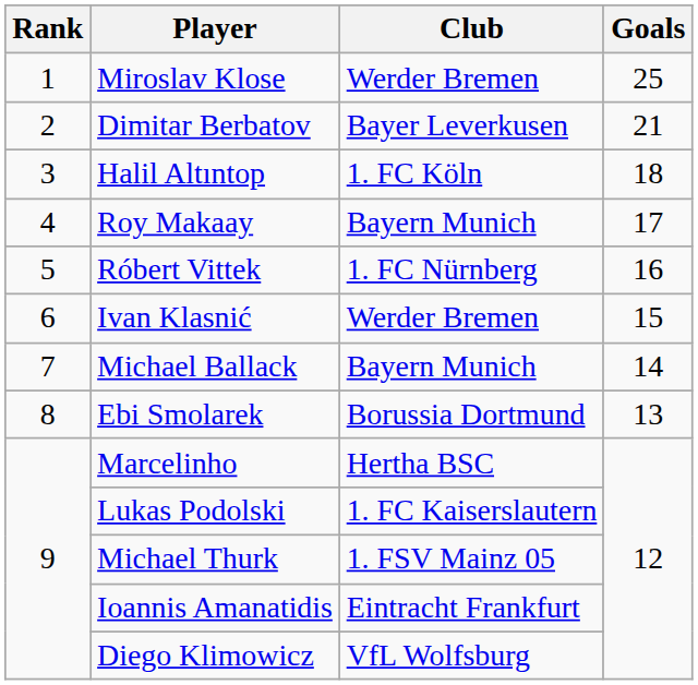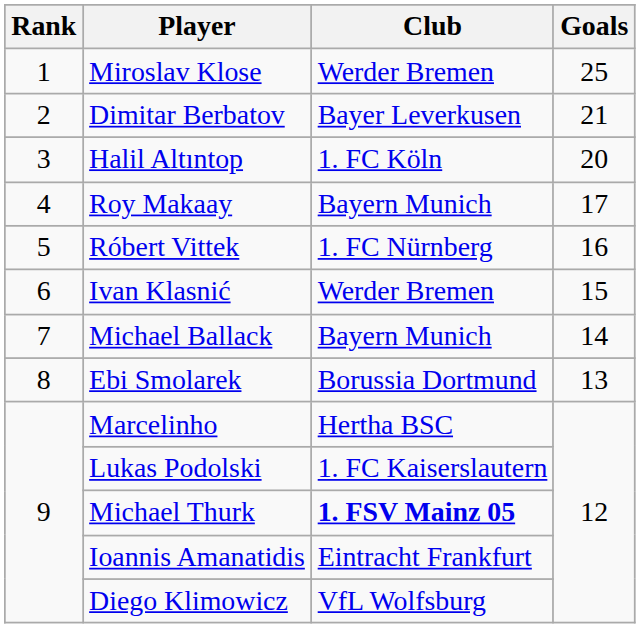Halil Altıntop | Goals: 18 -> 20
Michael Thurk | Club: normal -> bold
